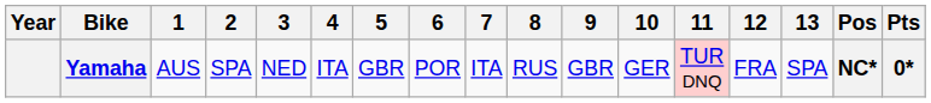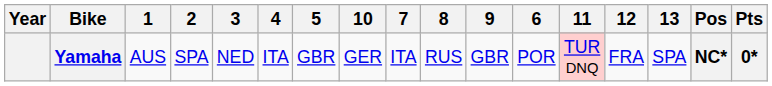columns swapped: 6 <-> 10
